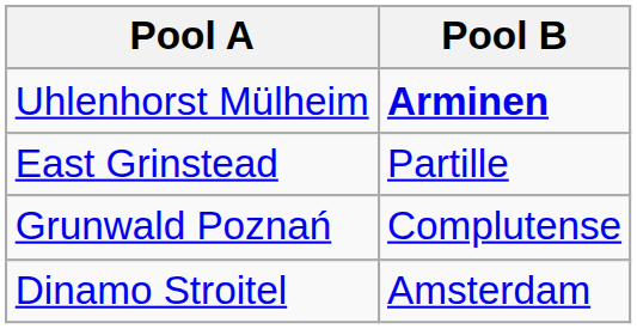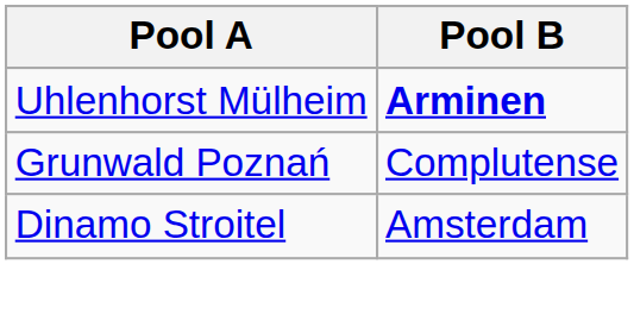- row: East Grinstead | Partille
